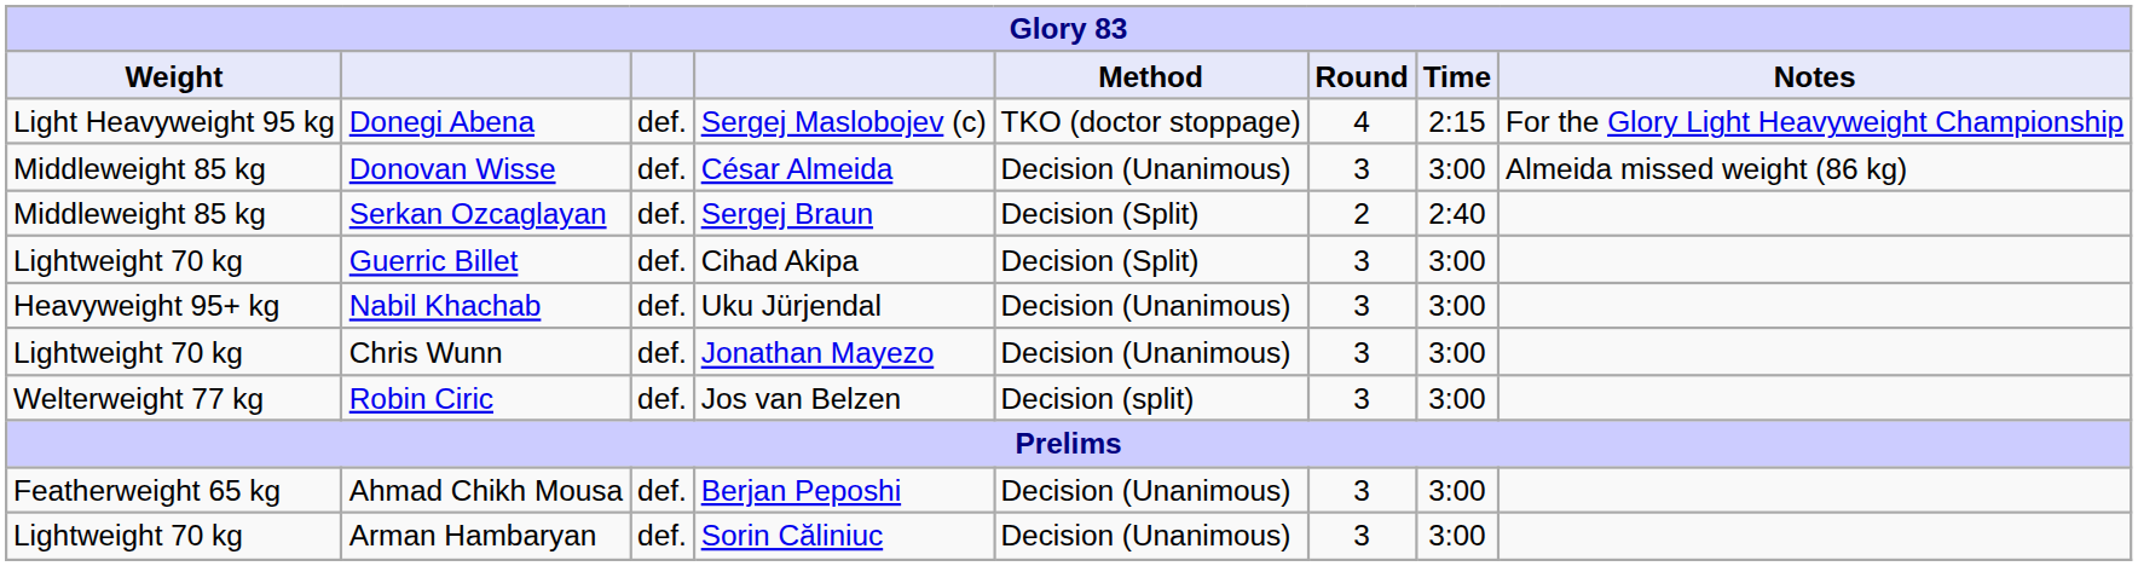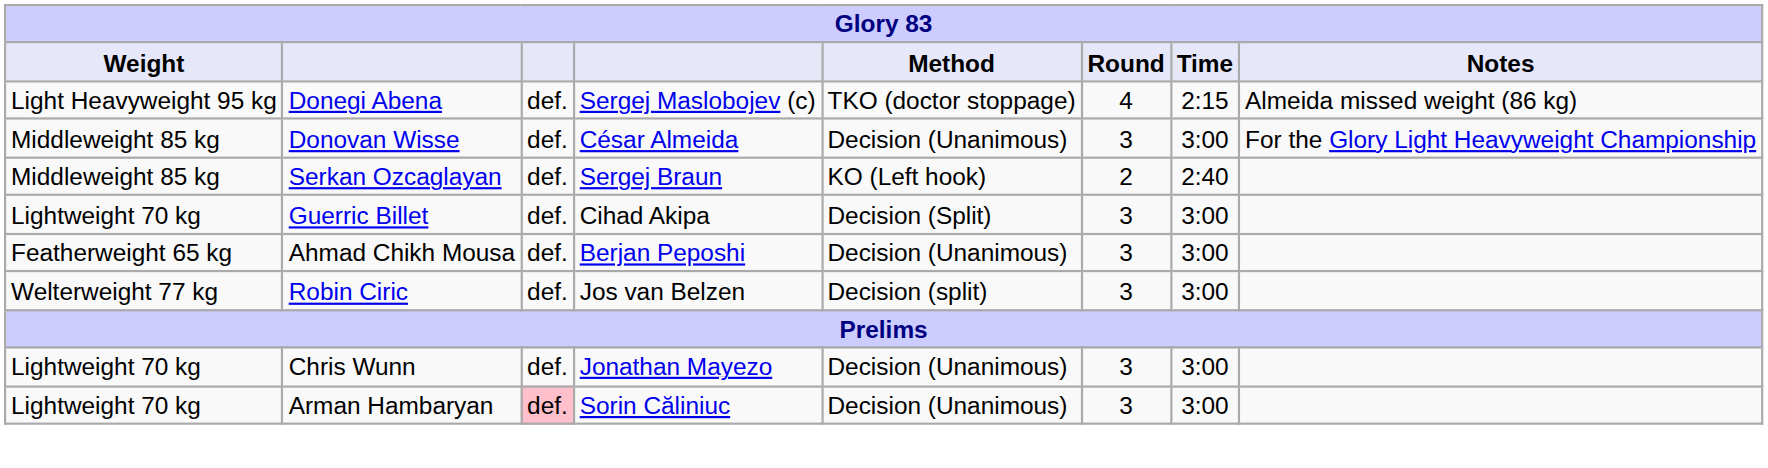Donegi Abena | Notes: For the Glory Light Heavyweight Championship -> Almeida missed weight (86 kg)
Donovan Wisse | Notes: Almeida missed weight (86 kg) -> For the Glory Light Heavyweight Championship
Serkan Ozcaglayan | Method: Decision (Split) -> KO (Left hook)
- row: Heavyweight 95+ kg | Nabil Khachab | def. | Uku Jürjendal | Decision (Unanimous) | 3 | 3:00
rows swapped: Ahmad Chikh Mousa <-> Chris Wunn
Arman Hambaryan | column 3: no background -> pink background
